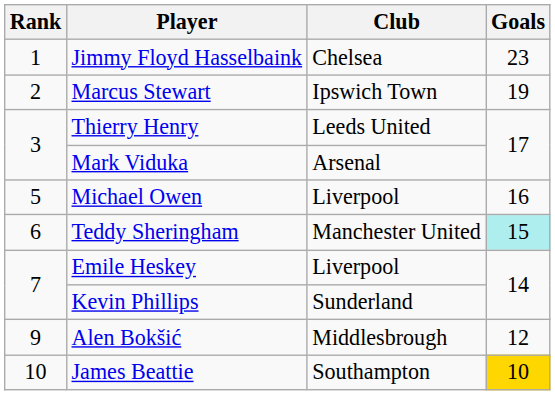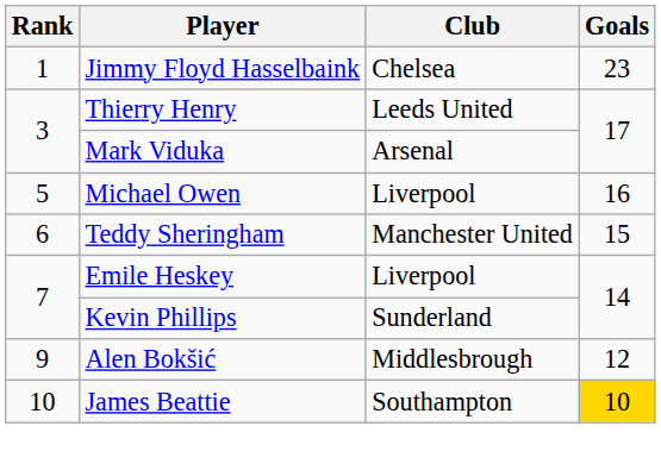- row: 2 | Marcus Stewart | Ipswich Town | 19
Teddy Sheringham | Goals: paleturquoise background -> no background
